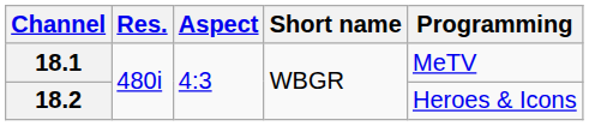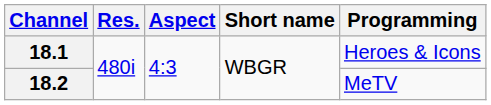18.1 | Programming: MeTV -> Heroes & Icons
18.2 | Programming: Heroes & Icons -> MeTV
